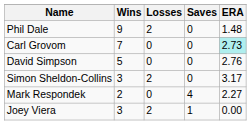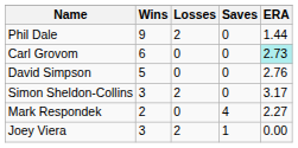Phil Dale | ERA: 1.48 -> 1.44
Carl Grovom | Wins: 7 -> 6
